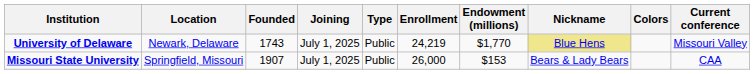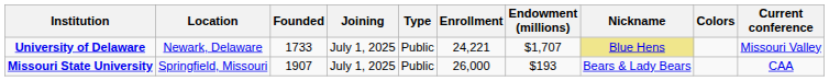University of Delaware | Founded: 1743 -> 1733
University of Delaware | Enrollment: 24,219 -> 24,221
University of Delaware | Endowment (millions): $1,770 -> $1,707
Missouri State University | Endowment (millions): $153 -> $193
